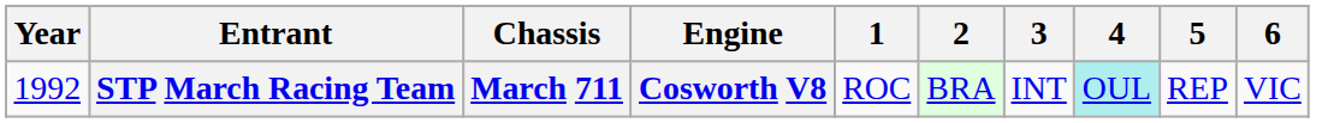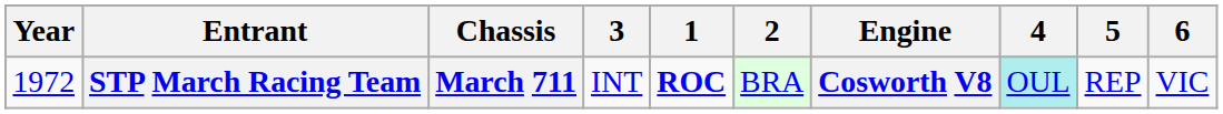columns swapped: Engine <-> 3
STP March Racing Team | Year: 1992 -> 1972
STP March Racing Team | 1: normal -> bold
